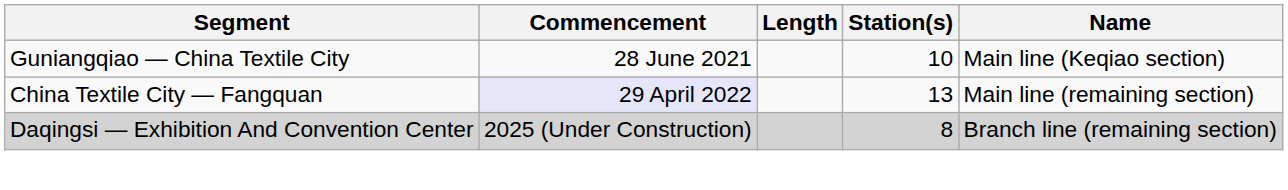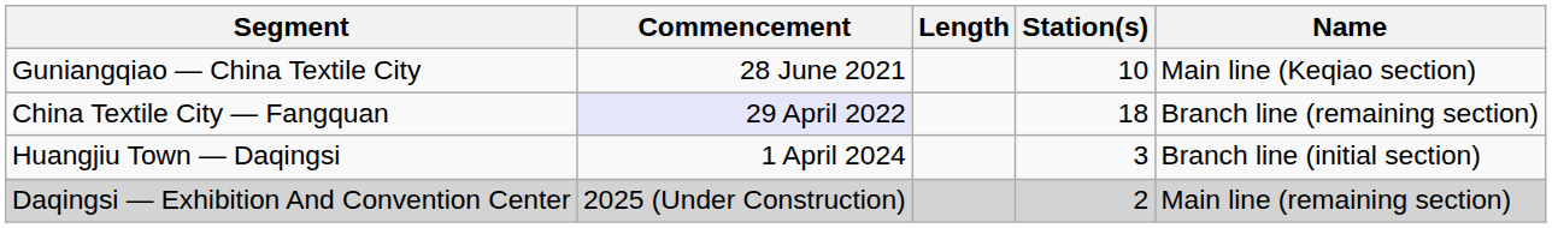China Textile City — Fangquan | Station(s): 13 -> 18
China Textile City — Fangquan | Name: Main line (remaining section) -> Branch line (remaining section)
+ row: Huangjiu Town — Daqingsi | 1 April 2024 | 3 | Branch line (initial section)
Daqingsi — Exhibition And Convention Center | Station(s): 8 -> 2
Daqingsi — Exhibition And Convention Center | Name: Branch line (remaining section) -> Main line (remaining section)
